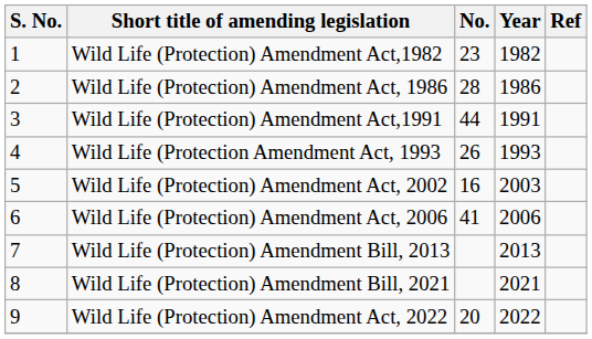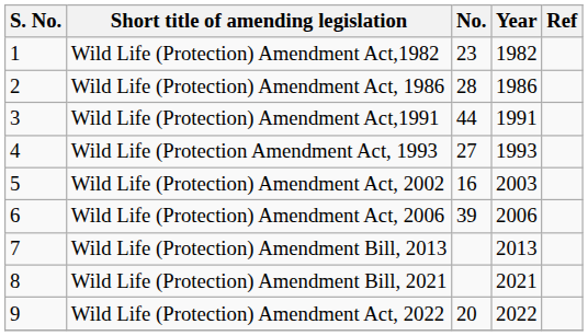Wild Life (Protection Amendment Act, 1993 | No.: 26 -> 27
Wild Life (Protection) Amendment Act, 2006 | No.: 41 -> 39
